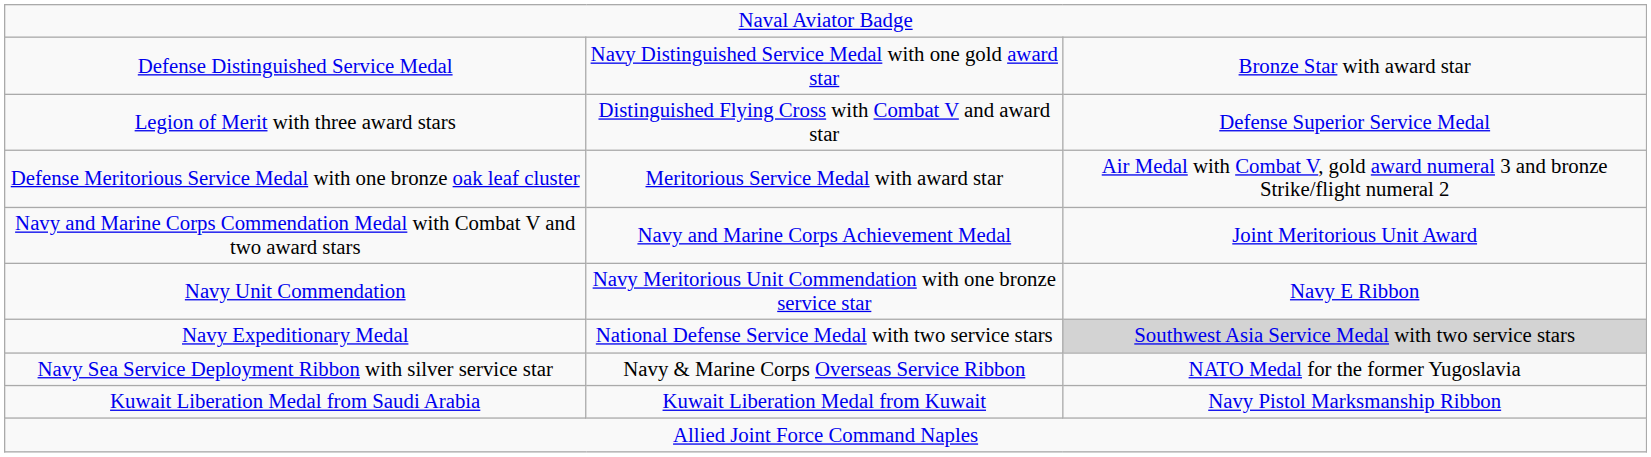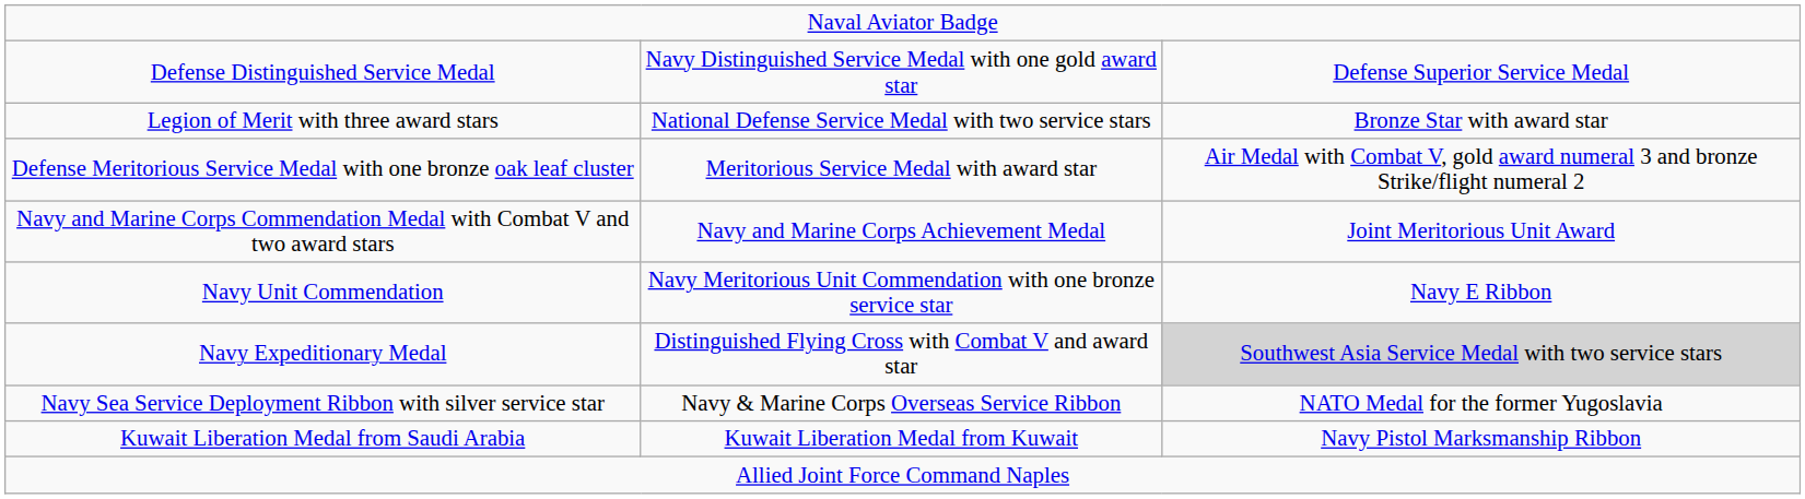Defense Distinguished Service Medal | column 3: Bronze Star with award star -> Defense Superior Service Medal
Legion of Merit with three award stars | column 2: Distinguished Flying Cross with Combat V and award star -> National Defense Service Medal with two service stars
Legion of Merit with three award stars | column 3: Defense Superior Service Medal -> Bronze Star with award star
Navy Expeditionary Medal | column 2: National Defense Service Medal with two service stars -> Distinguished Flying Cross with Combat V and award star
